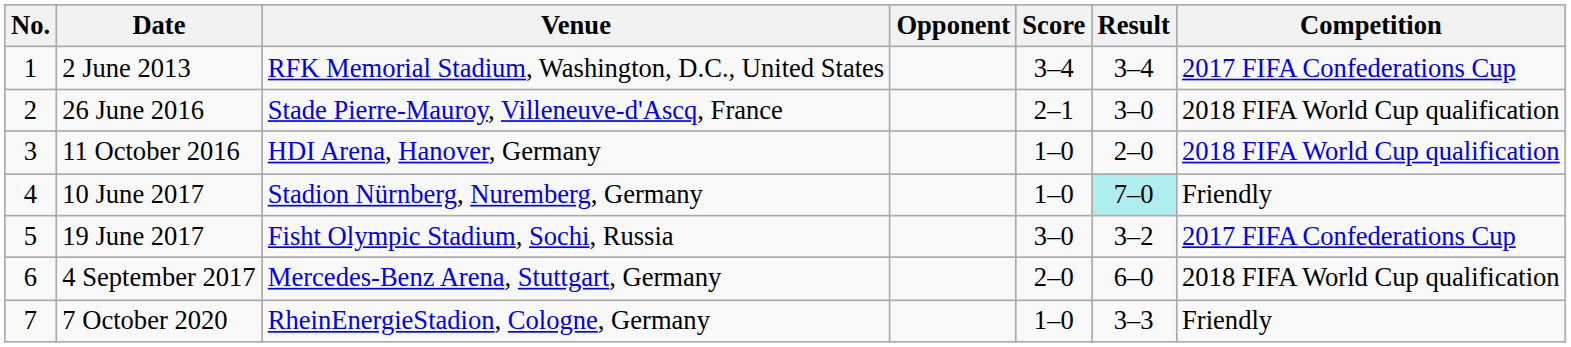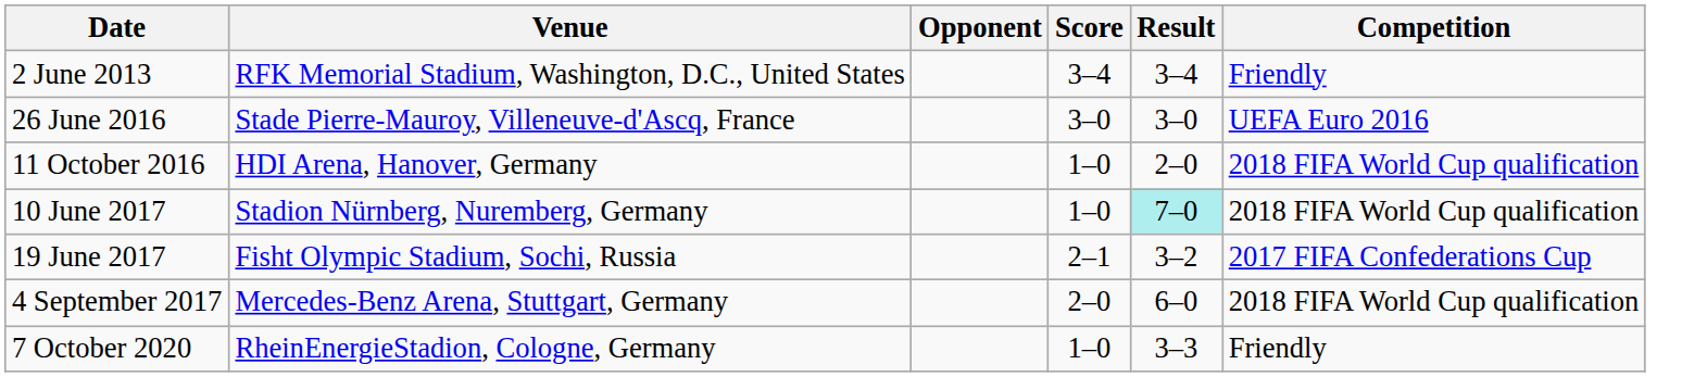- column: No. | 1 | 2 | 3 | 4 | 5 | 6 | 7
2 June 2013 | Competition: 2017 FIFA Confederations Cup -> Friendly
26 June 2016 | Score: 2–1 -> 3–0
26 June 2016 | Competition: 2018 FIFA World Cup qualification -> UEFA Euro 2016
10 June 2017 | Competition: Friendly -> 2018 FIFA World Cup qualification
19 June 2017 | Score: 3–0 -> 2–1
